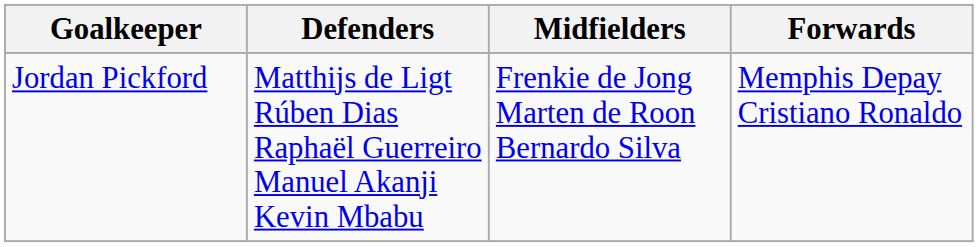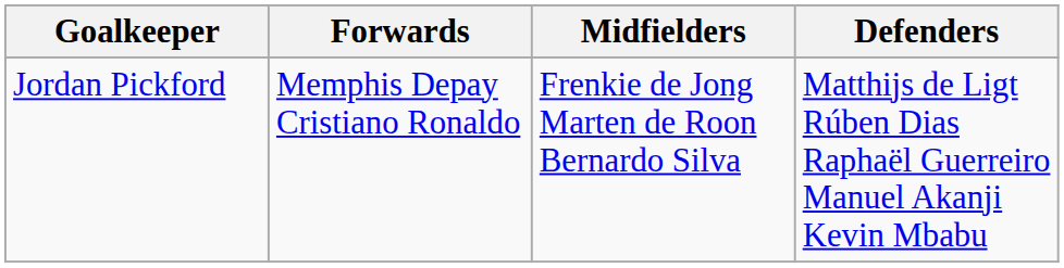columns swapped: Defenders <-> Forwards
